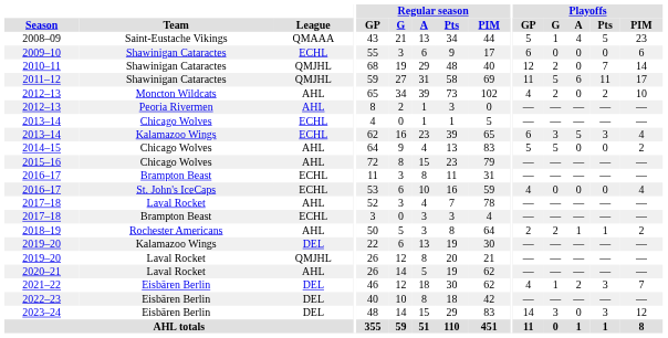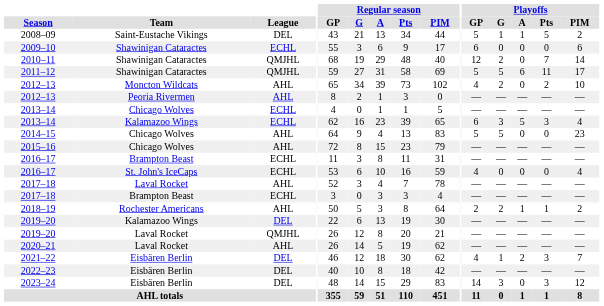2008–09 | League: QMAAA -> DEL
2008–09 | Playoffs / A: 4 -> 1
2008–09 | Playoffs / PIM: 23 -> 2
2011–12 | Playoffs / GP: 11 -> 5
2014–15 | Playoffs / PIM: 2 -> 23
